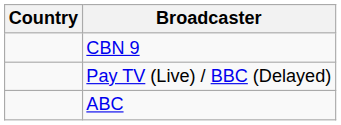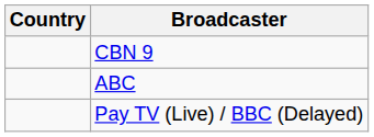rows swapped: Pay TV (Live) / BBC (Delayed) <-> ABC
